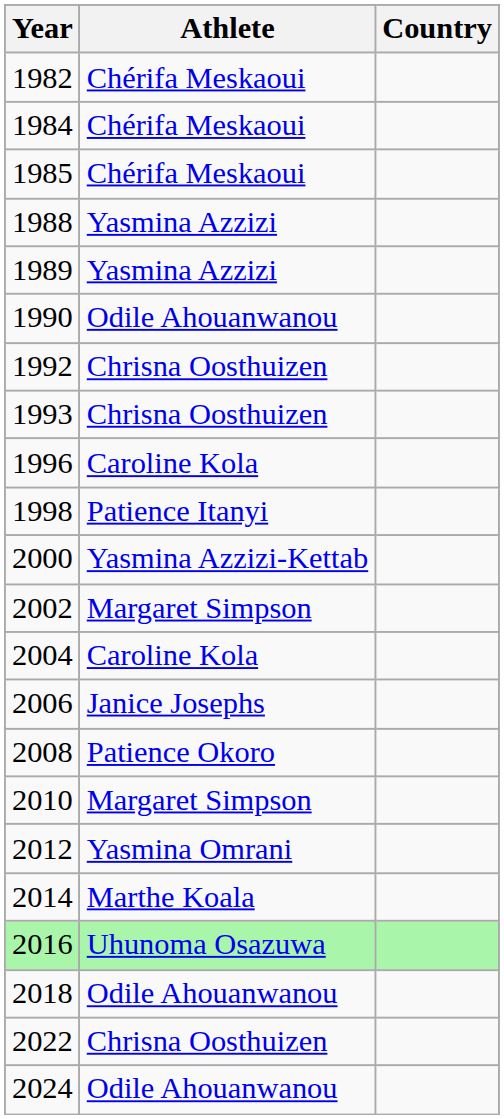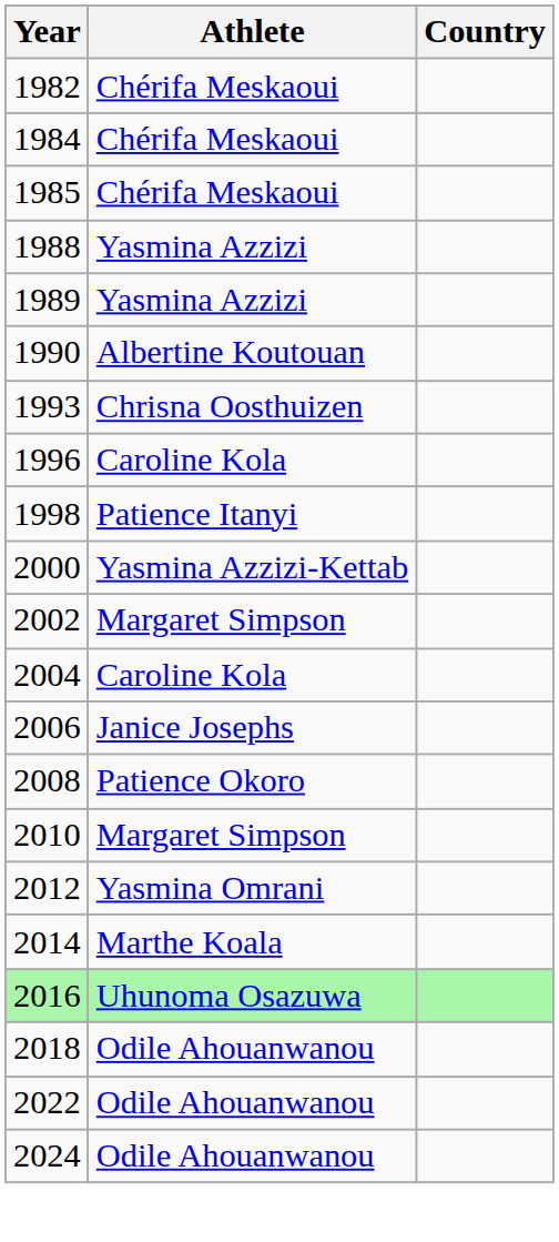1990 | Athlete: Odile Ahouanwanou -> Albertine Koutouan
- row: 1992 | Chrisna Oosthuizen
2022 | Athlete: Chrisna Oosthuizen -> Odile Ahouanwanou
